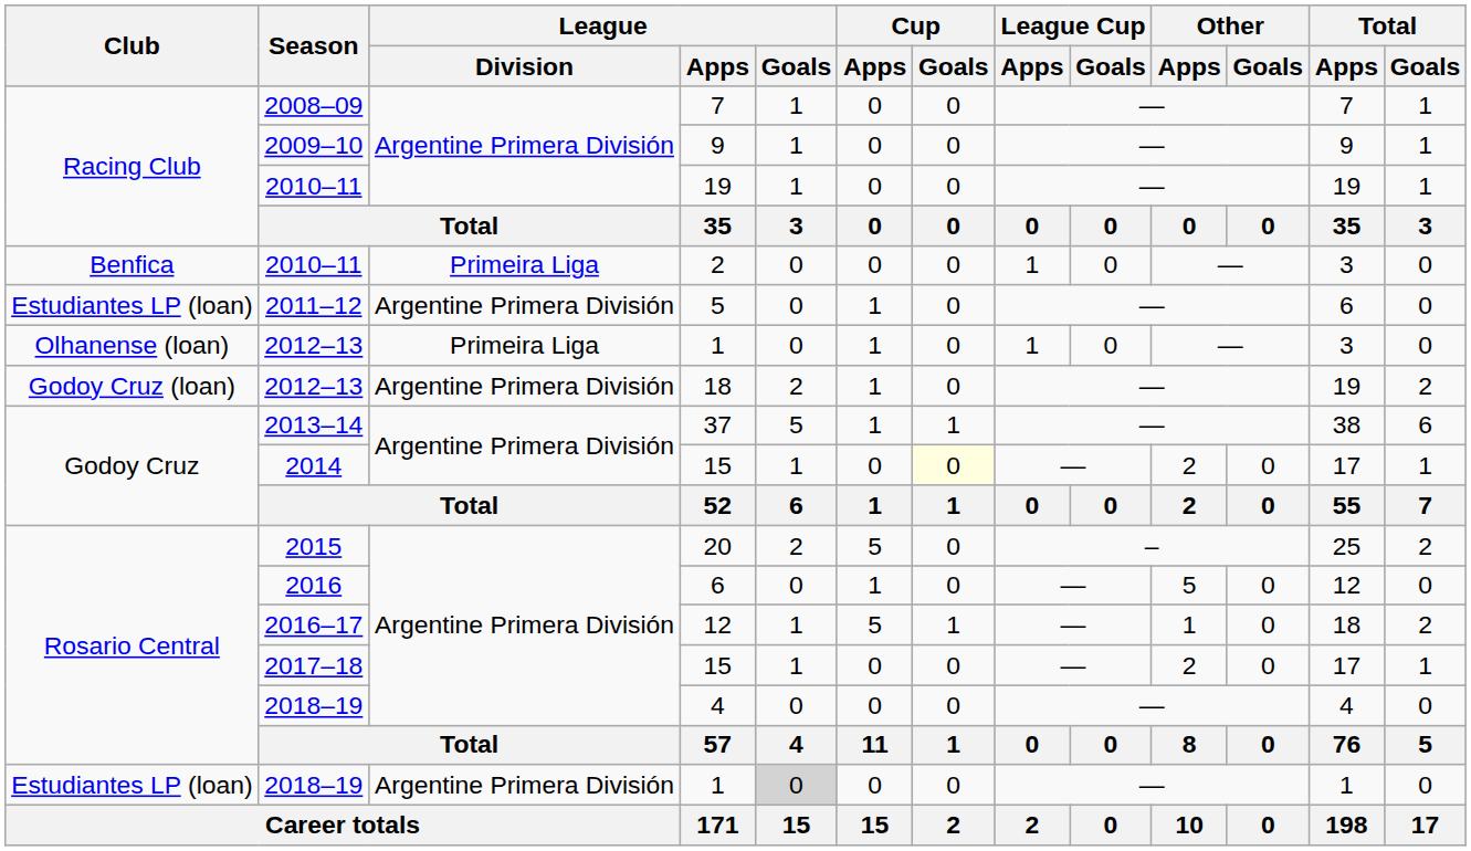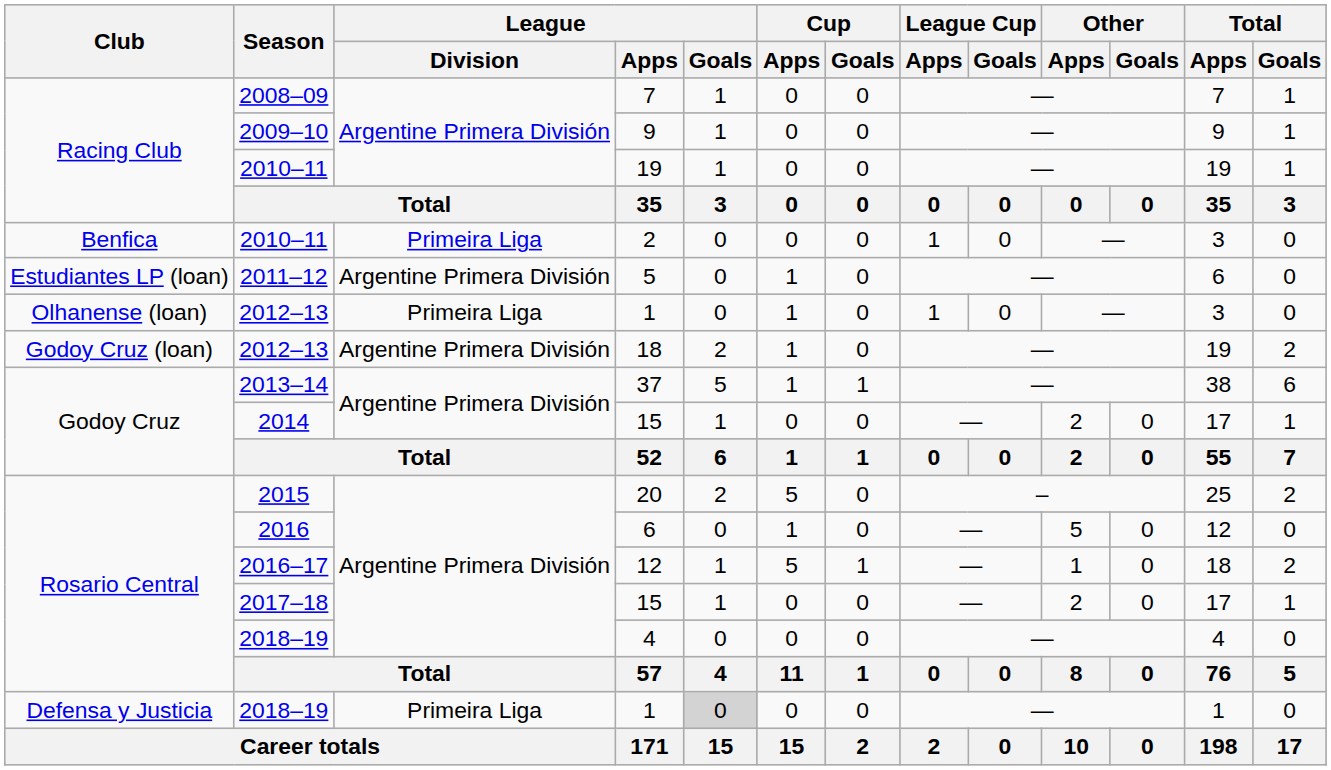2014 / 15 | Cup / Goals: lightyellow background -> no background
2018–19 / 1 | Club: Estudiantes LP (loan) -> Defensa y Justicia
2018–19 / 1 | League / Division: Argentine Primera División -> Primeira Liga
